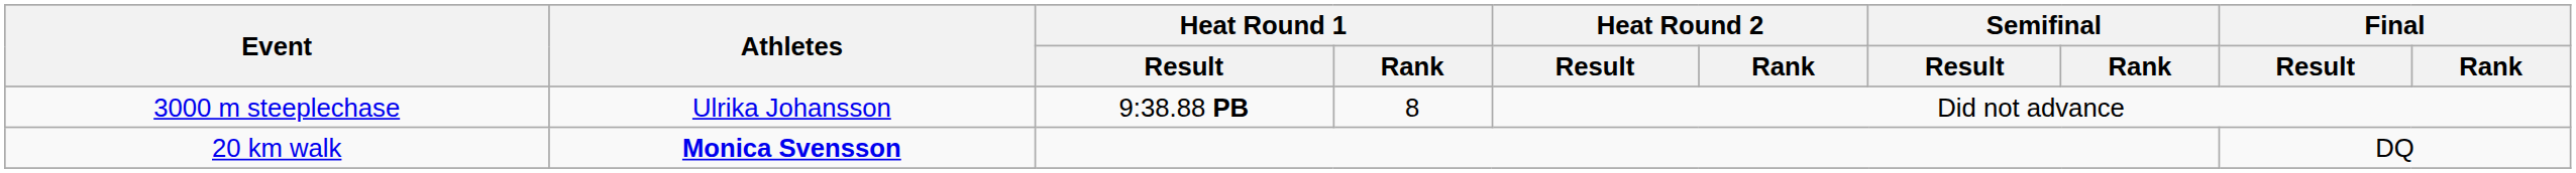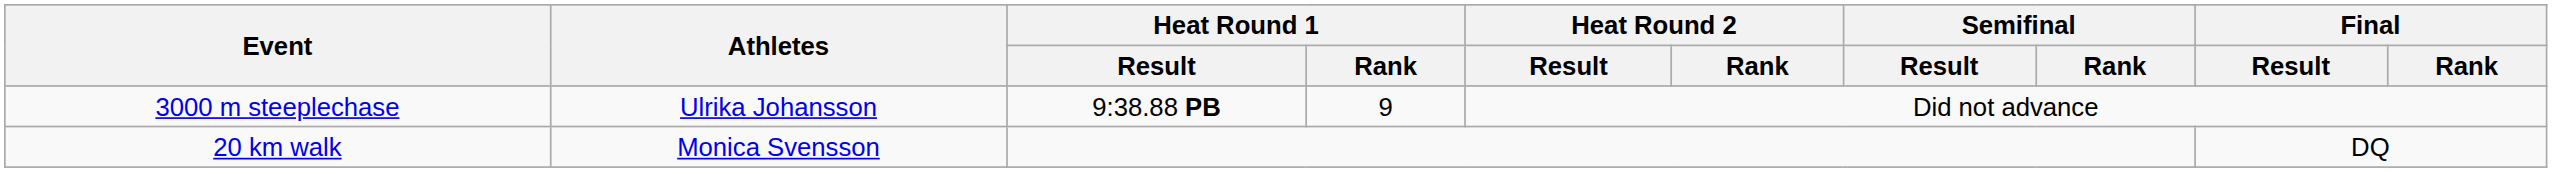3000 m steeplechase | Heat Round 1 / Rank: 8 -> 9
20 km walk | Athletes: bold -> normal
